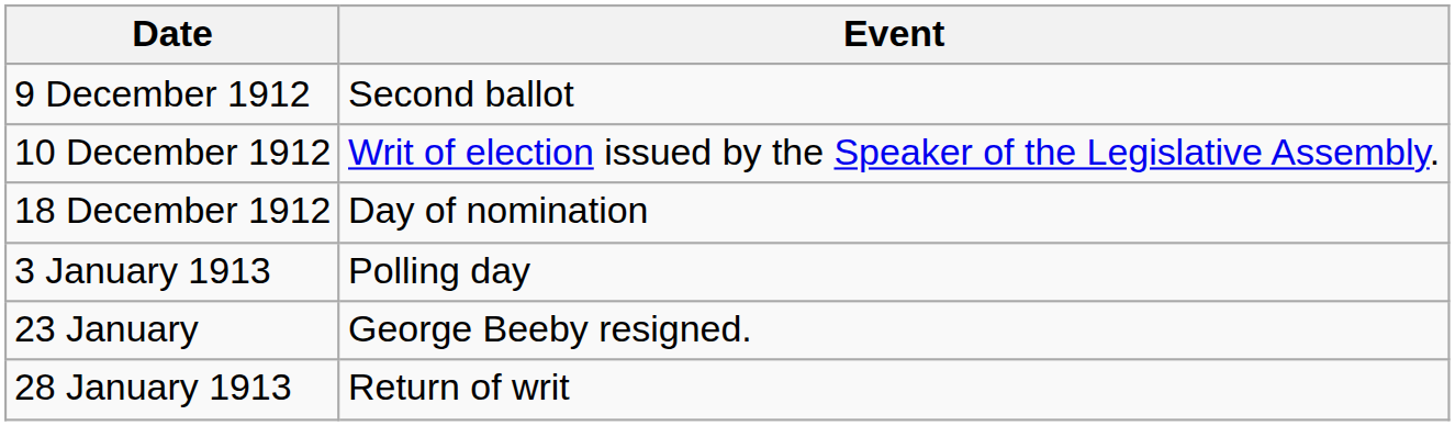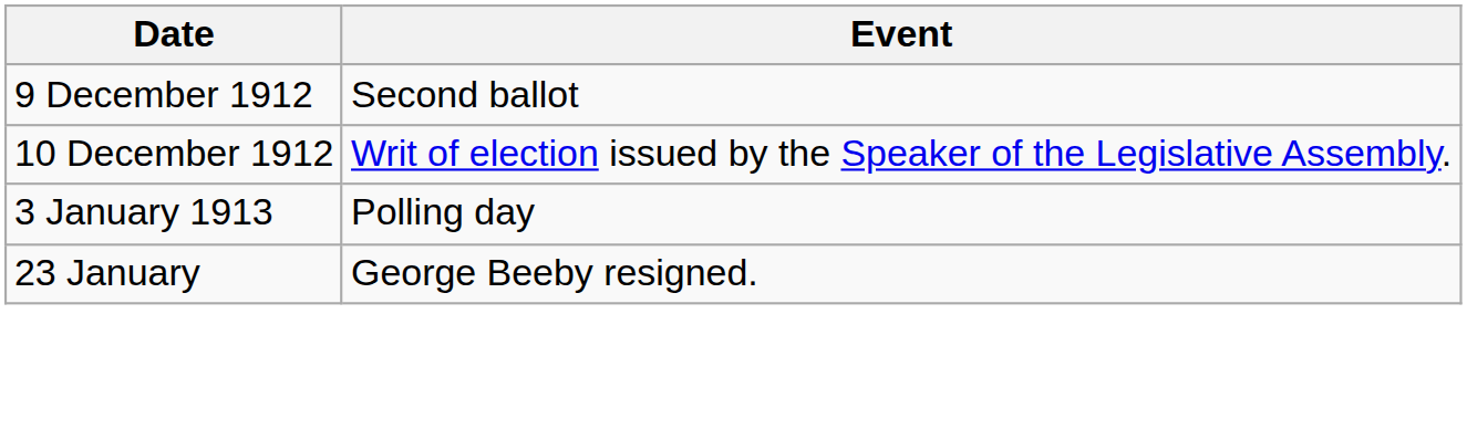- row: 18 December 1912 | Day of nomination
- row: 28 January 1913 | Return of writ
